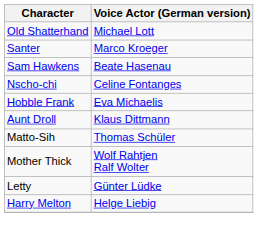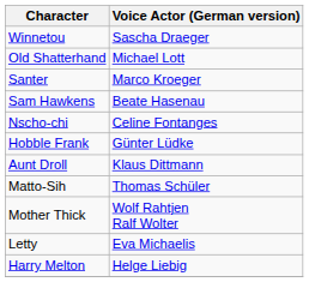+ row: Winnetou | Sascha Draeger
Hobble Frank | Voice Actor (German version): Eva Michaelis -> Günter Lüdke
Letty | Voice Actor (German version): Günter Lüdke -> Eva Michaelis
